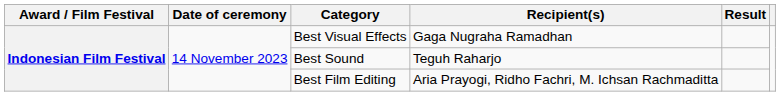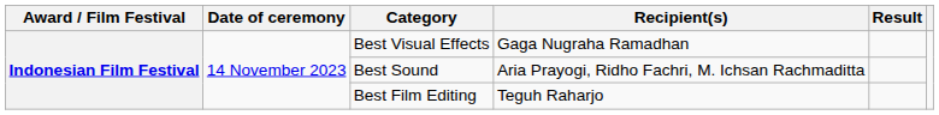Best Sound | Recipient(s): Teguh Raharjo -> Aria Prayogi, Ridho Fachri, M. Ichsan Rachmaditta
Best Film Editing | Recipient(s): Aria Prayogi, Ridho Fachri, M. Ichsan Rachmaditta -> Teguh Raharjo
